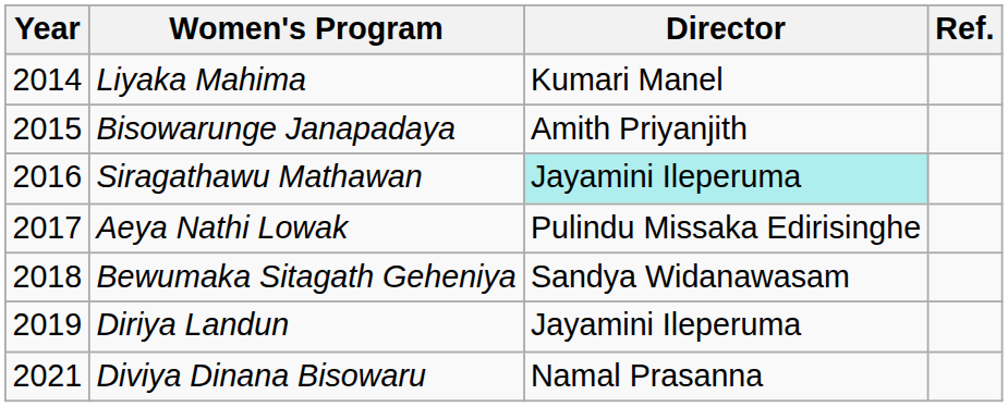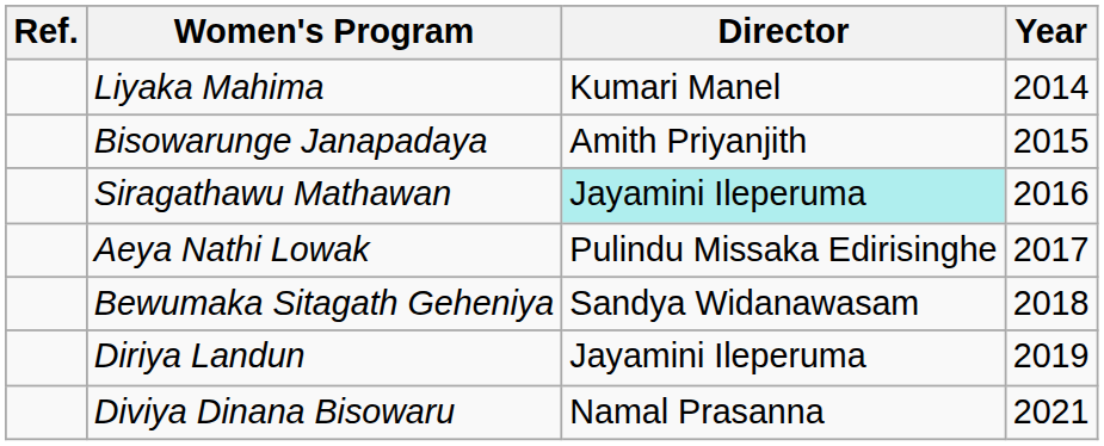columns swapped: Year <-> Ref.
